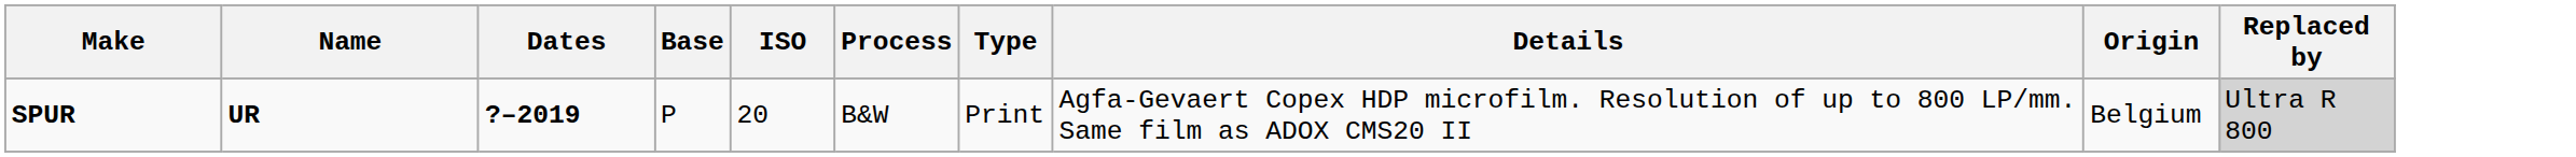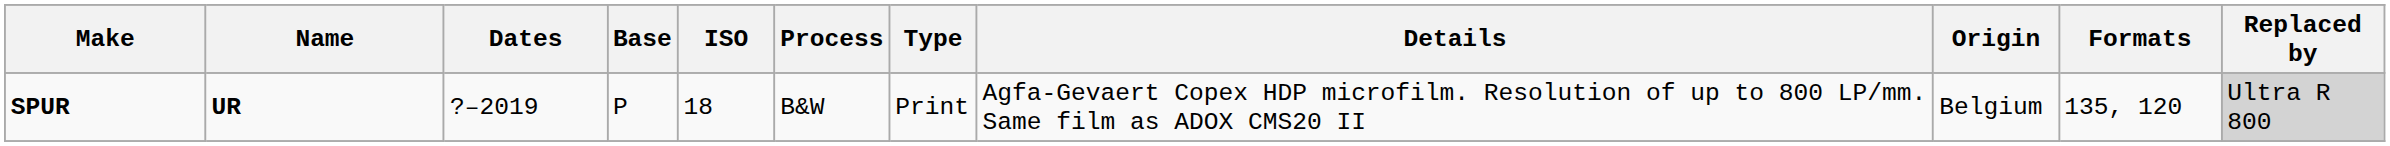+ column: Formats | 135, 120
SPUR | Dates: bold -> normal
SPUR | ISO: 20 -> 18
